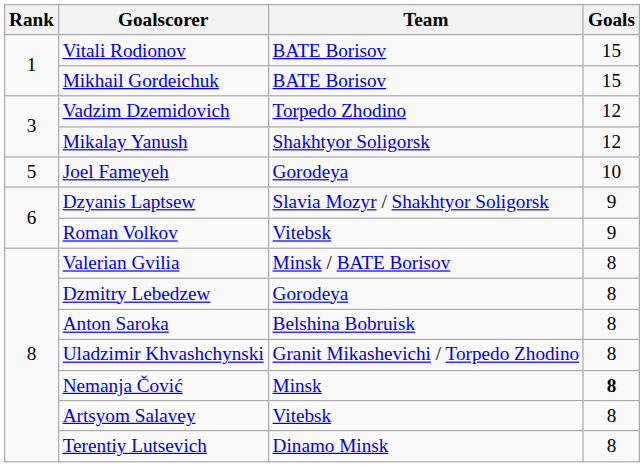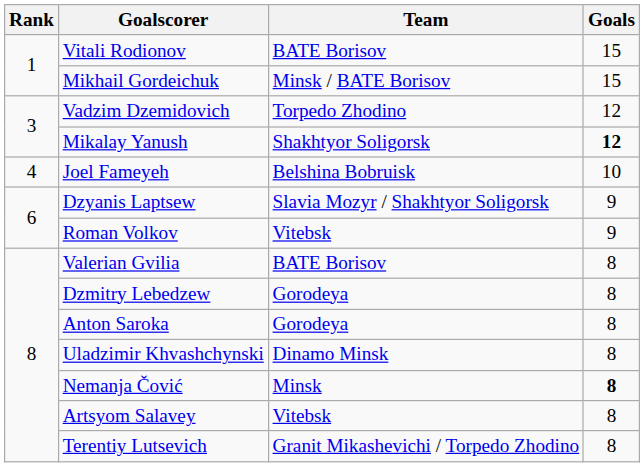Mikhail Gordeichuk | Team: BATE Borisov -> Minsk / BATE Borisov
Mikalay Yanush | Goals: normal -> bold
Joel Fameyeh | Rank: 5 -> 4
Joel Fameyeh | Team: Gorodeya -> Belshina Bobruisk
Valerian Gvilia | Team: Minsk / BATE Borisov -> BATE Borisov
Anton Saroka | Team: Belshina Bobruisk -> Gorodeya
Uladzimir Khvashchynski | Team: Granit Mikashevichi / Torpedo Zhodino -> Dinamo Minsk
Terentiy Lutsevich | Team: Dinamo Minsk -> Granit Mikashevichi / Torpedo Zhodino
